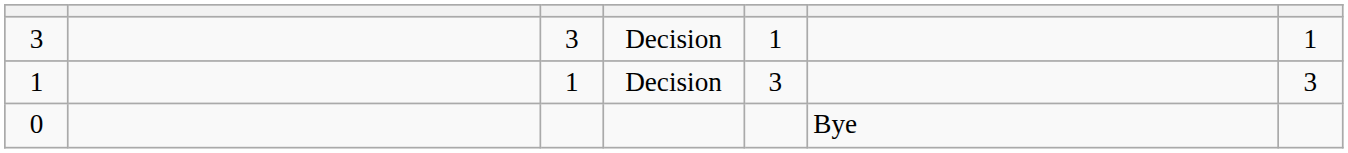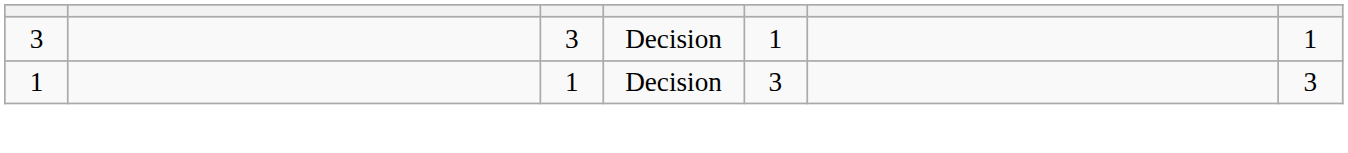- row: 0 | Bye
